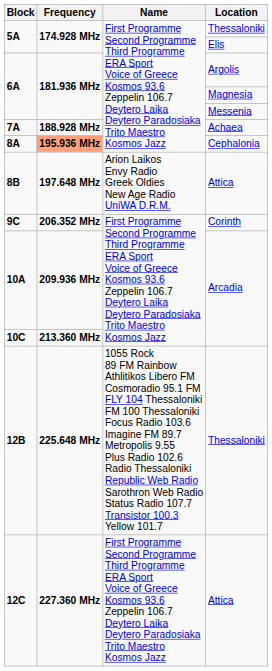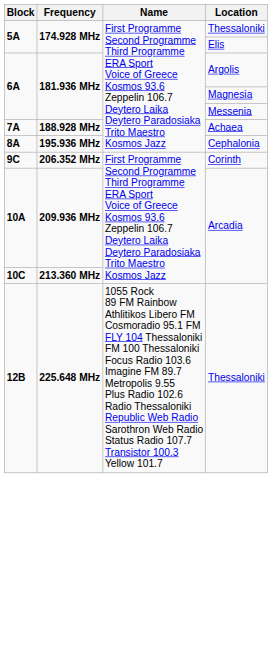8A | Frequency: lightsalmon background -> no background
- row: 8B | 197.648 MHz | Arion Laikos Envy Radio Greek Oldies New Age Radio UniWA D.R.M. | Attica
- row: 12C | 227.360 MHz | First Programme Second Programme Third Programme ERA Sport Voice of Greece Kosmos 93.6 Zeppelin 106.7 Deytero Laika Deytero Paradosiaka Trito Maestro Kosmos Jazz | Attica
